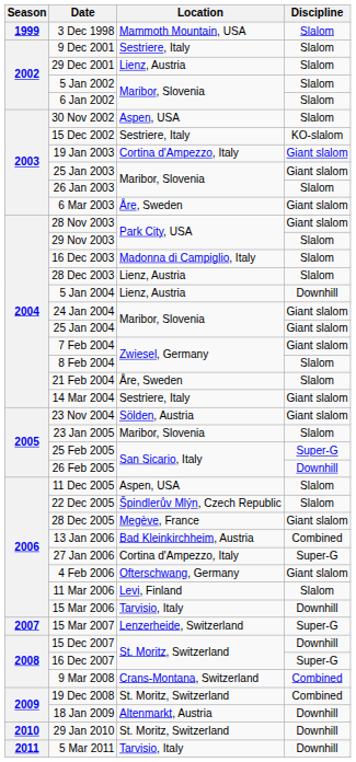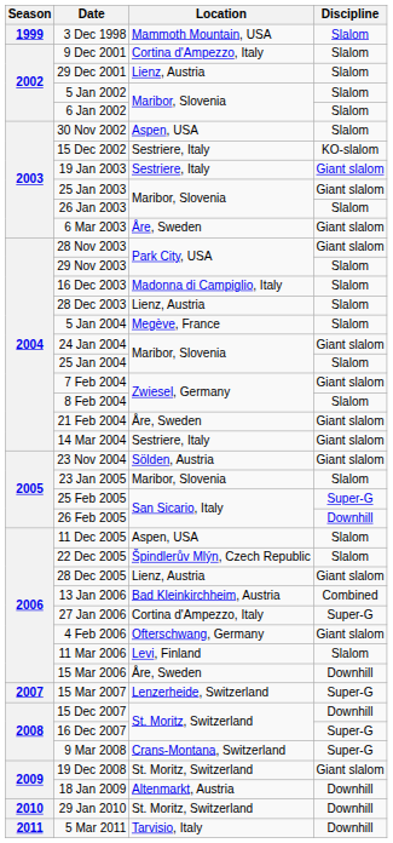9 Dec 2001 | Location: Sestriere, Italy -> Cortina d'Ampezzo, Italy
19 Jan 2003 | Location: Cortina d'Ampezzo, Italy -> Sestriere, Italy
5 Jan 2004 | Location: Lienz, Austria -> Megève, France
5 Jan 2004 | Discipline: Downhill -> Slalom
25 Jan 2004 | Discipline: Giant slalom -> Slalom
21 Feb 2004 | Discipline: Slalom -> Giant slalom
28 Dec 2005 | Location: Megève, France -> Lienz, Austria
15 Mar 2006 | Location: Tarvisio, Italy -> Åre, Sweden
9 Mar 2008 | Discipline: Combined -> Super-G
19 Dec 2008 | Discipline: Combined -> Giant slalom
